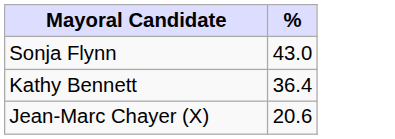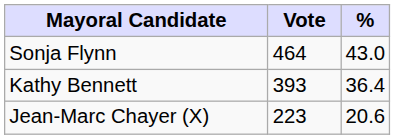+ column: Vote | 464 | 393 | 223
